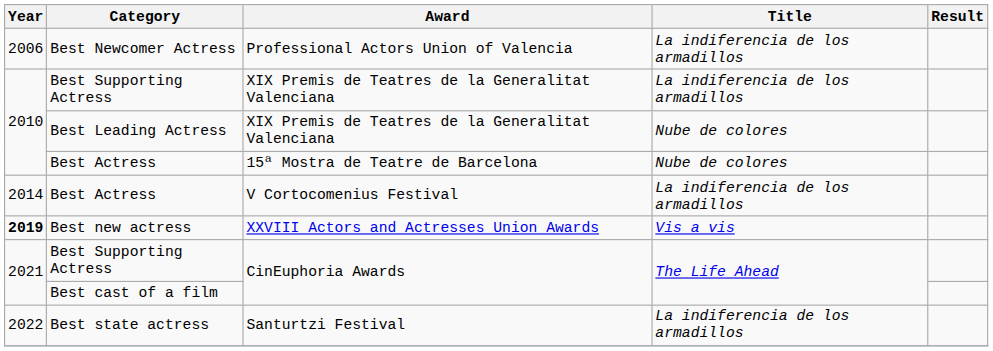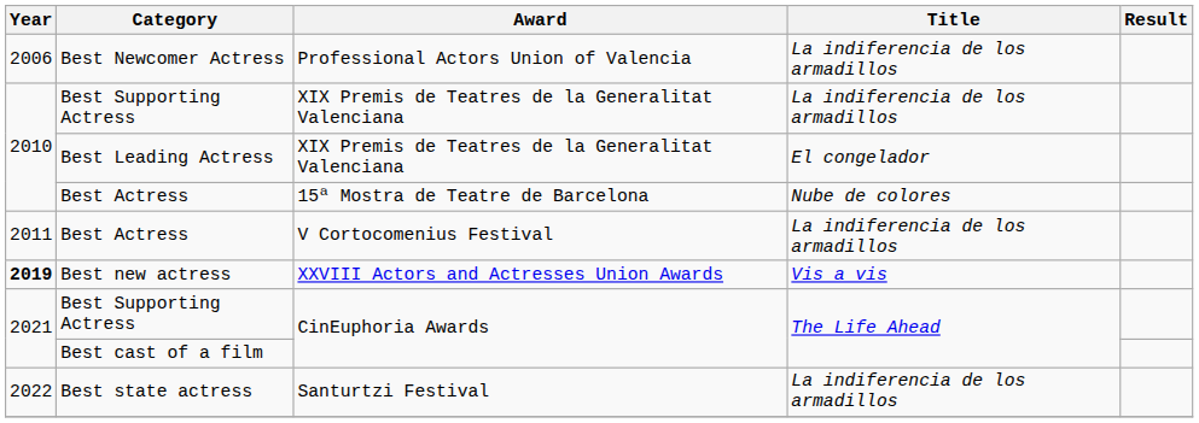Best Leading Actress | Title: Nube de colores -> El congelador
Best Actress / V Cortocomenius Festival | Year: 2014 -> 2011
